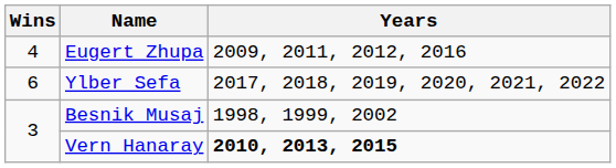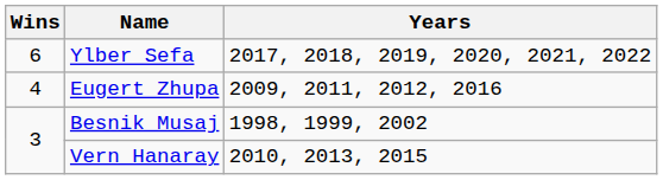rows swapped: Ylber Sefa <-> Eugert Zhupa
Vern Hanaray | Years: bold -> normal
